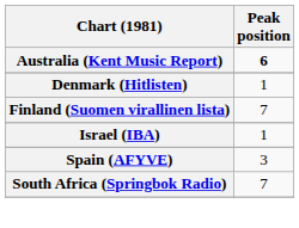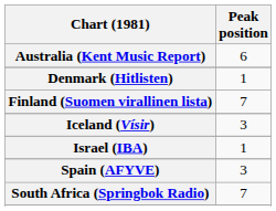Australia (Kent Music Report) | Peak position: bold -> normal
+ row: Iceland (Vísir) | 3
